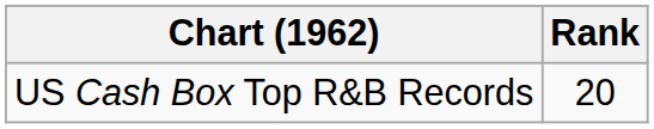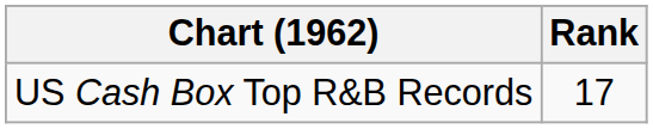US Cash Box Top R&B Records | Rank: 20 -> 17
